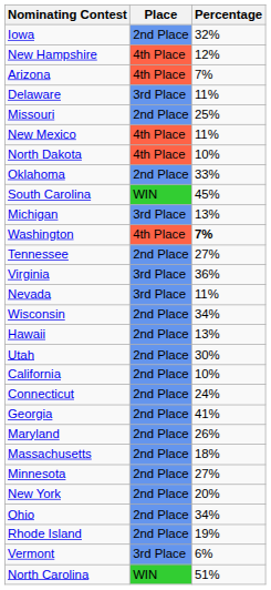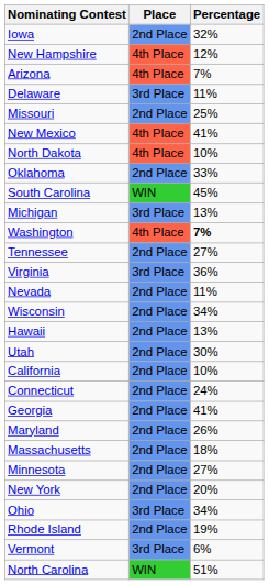New Mexico | Percentage: 11% -> 41%
Nevada | Place: 3rd Place -> 2nd Place
Ohio | Place: 2nd Place -> 3rd Place
